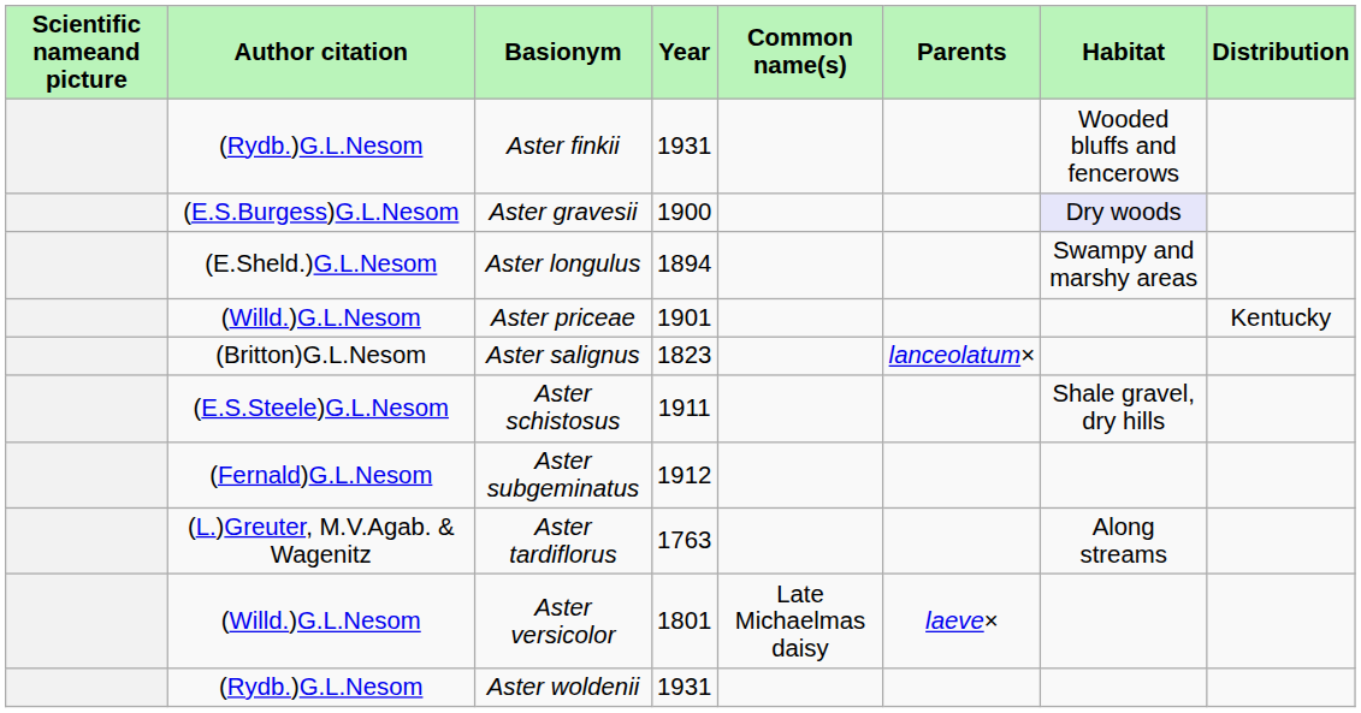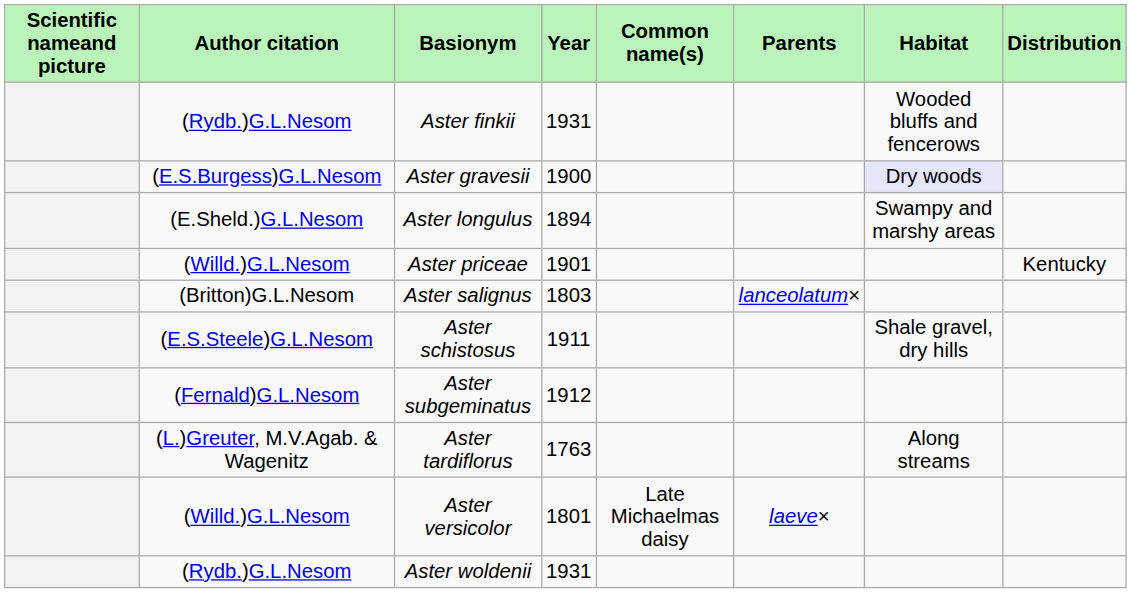Aster salignus | Year: 1823 -> 1803
